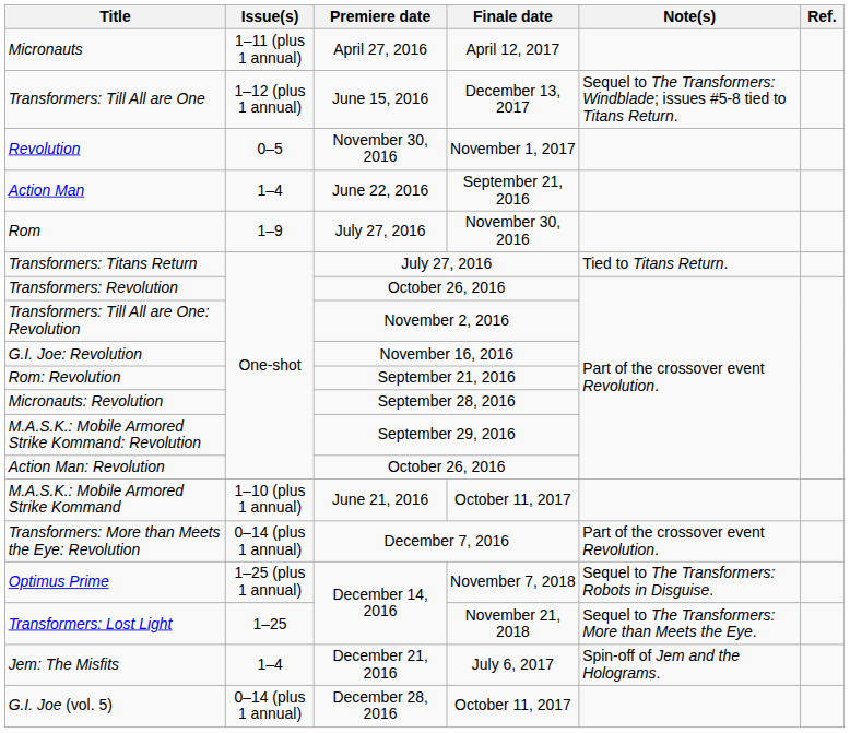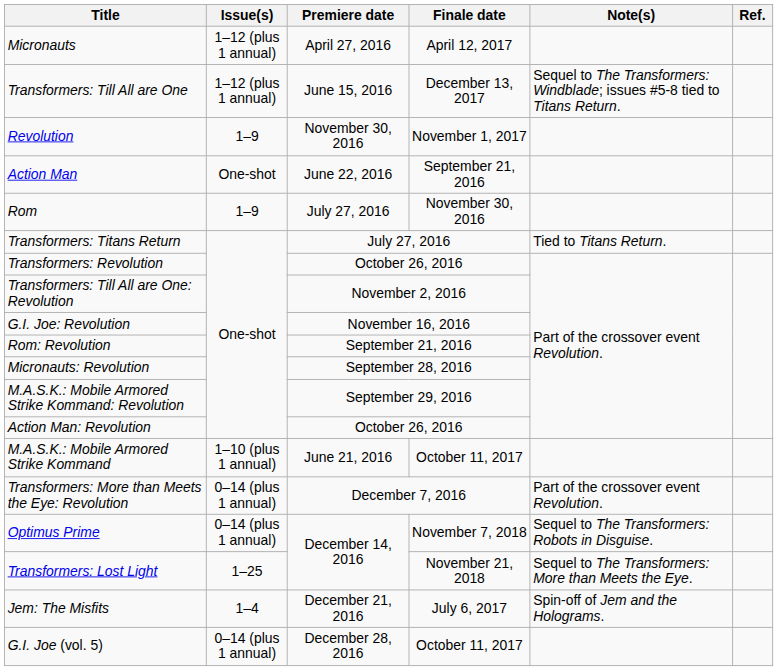Micronauts | Issue(s): 1–11 (plus 1 annual) -> 1–12 (plus 1 annual)
Revolution | Issue(s): 0–5 -> 1–9
Action Man | Issue(s): 1–4 -> One-shot
Optimus Prime | Issue(s): 1–25 (plus 1 annual) -> 0–14 (plus 1 annual)
